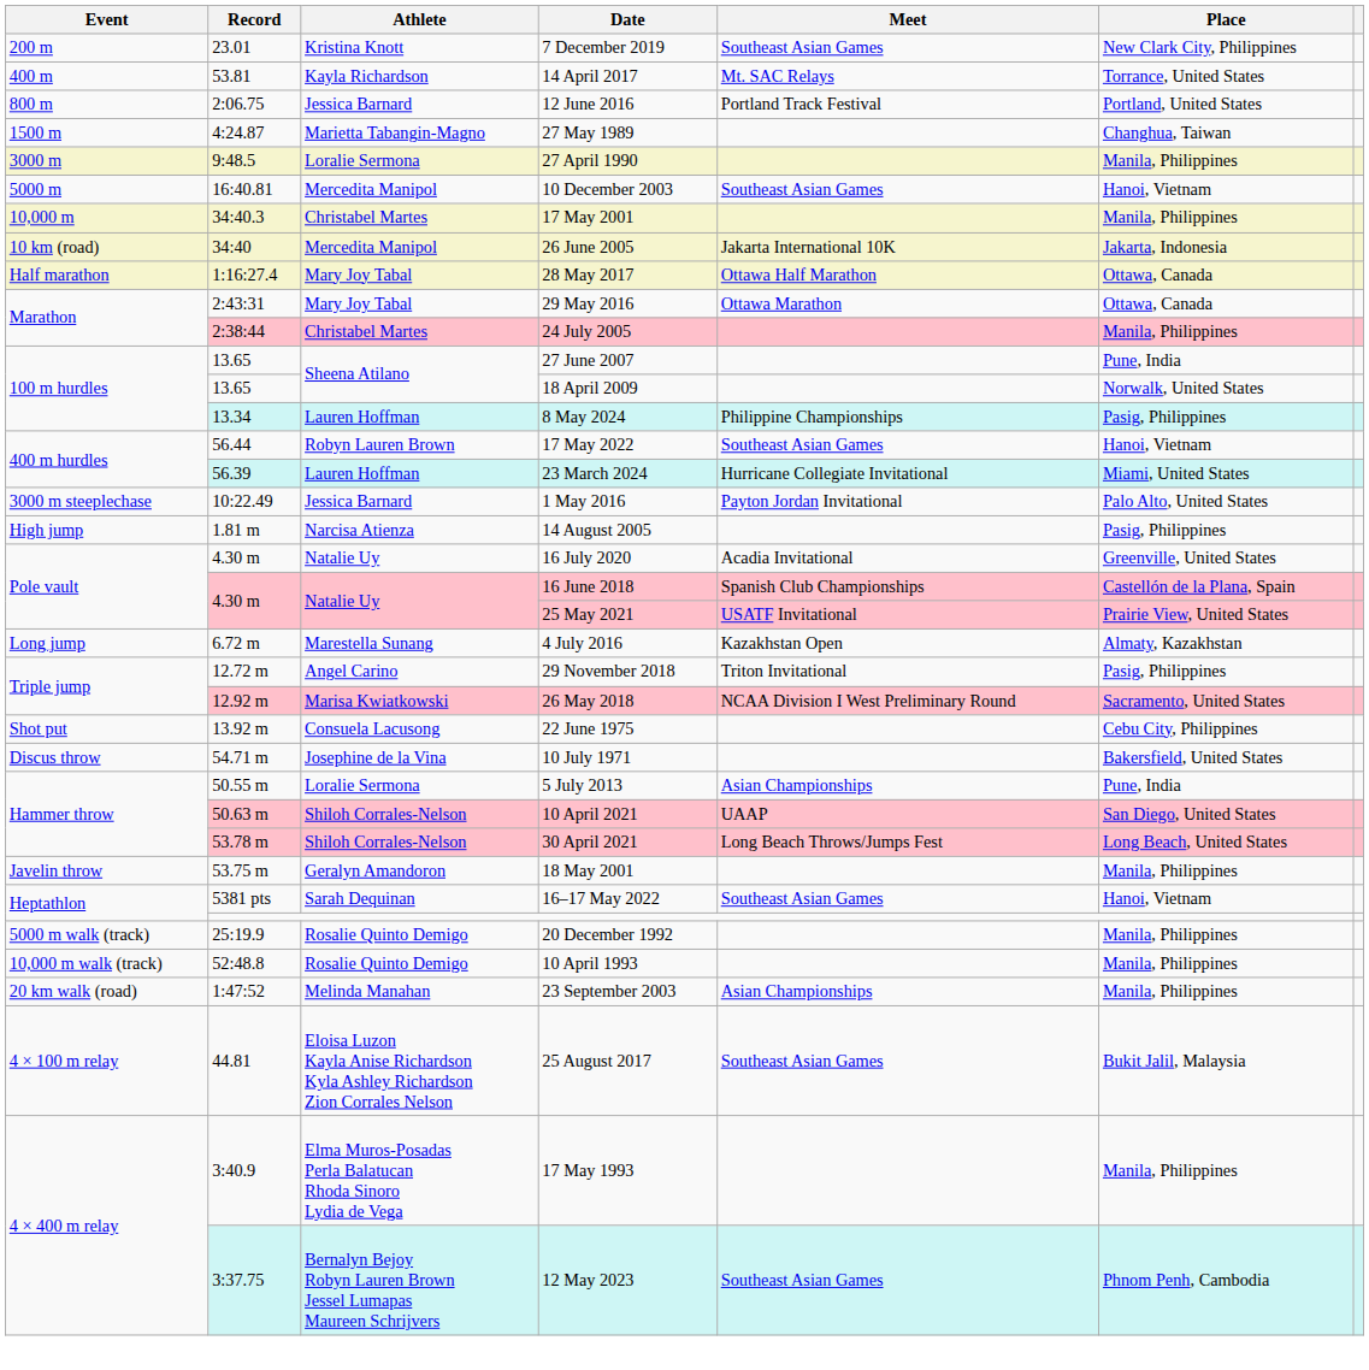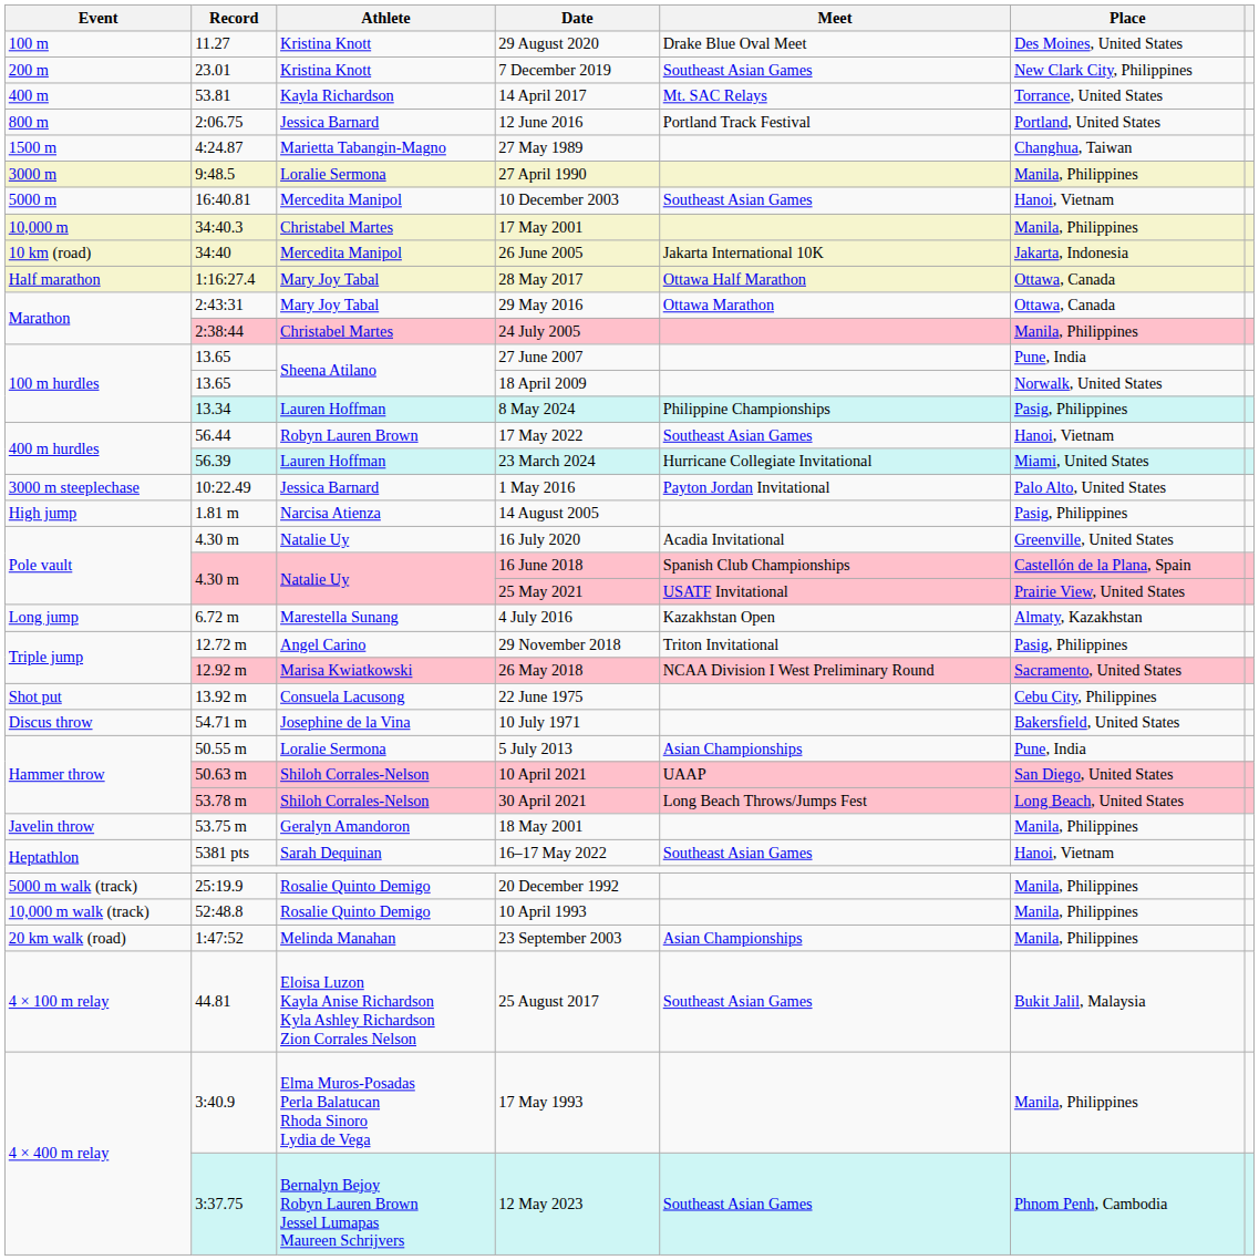+ row: 100 m | 11.27 | Kristina Knott | 29 August 2020 | Drake Blue Oval Meet | Des Moines, United States
